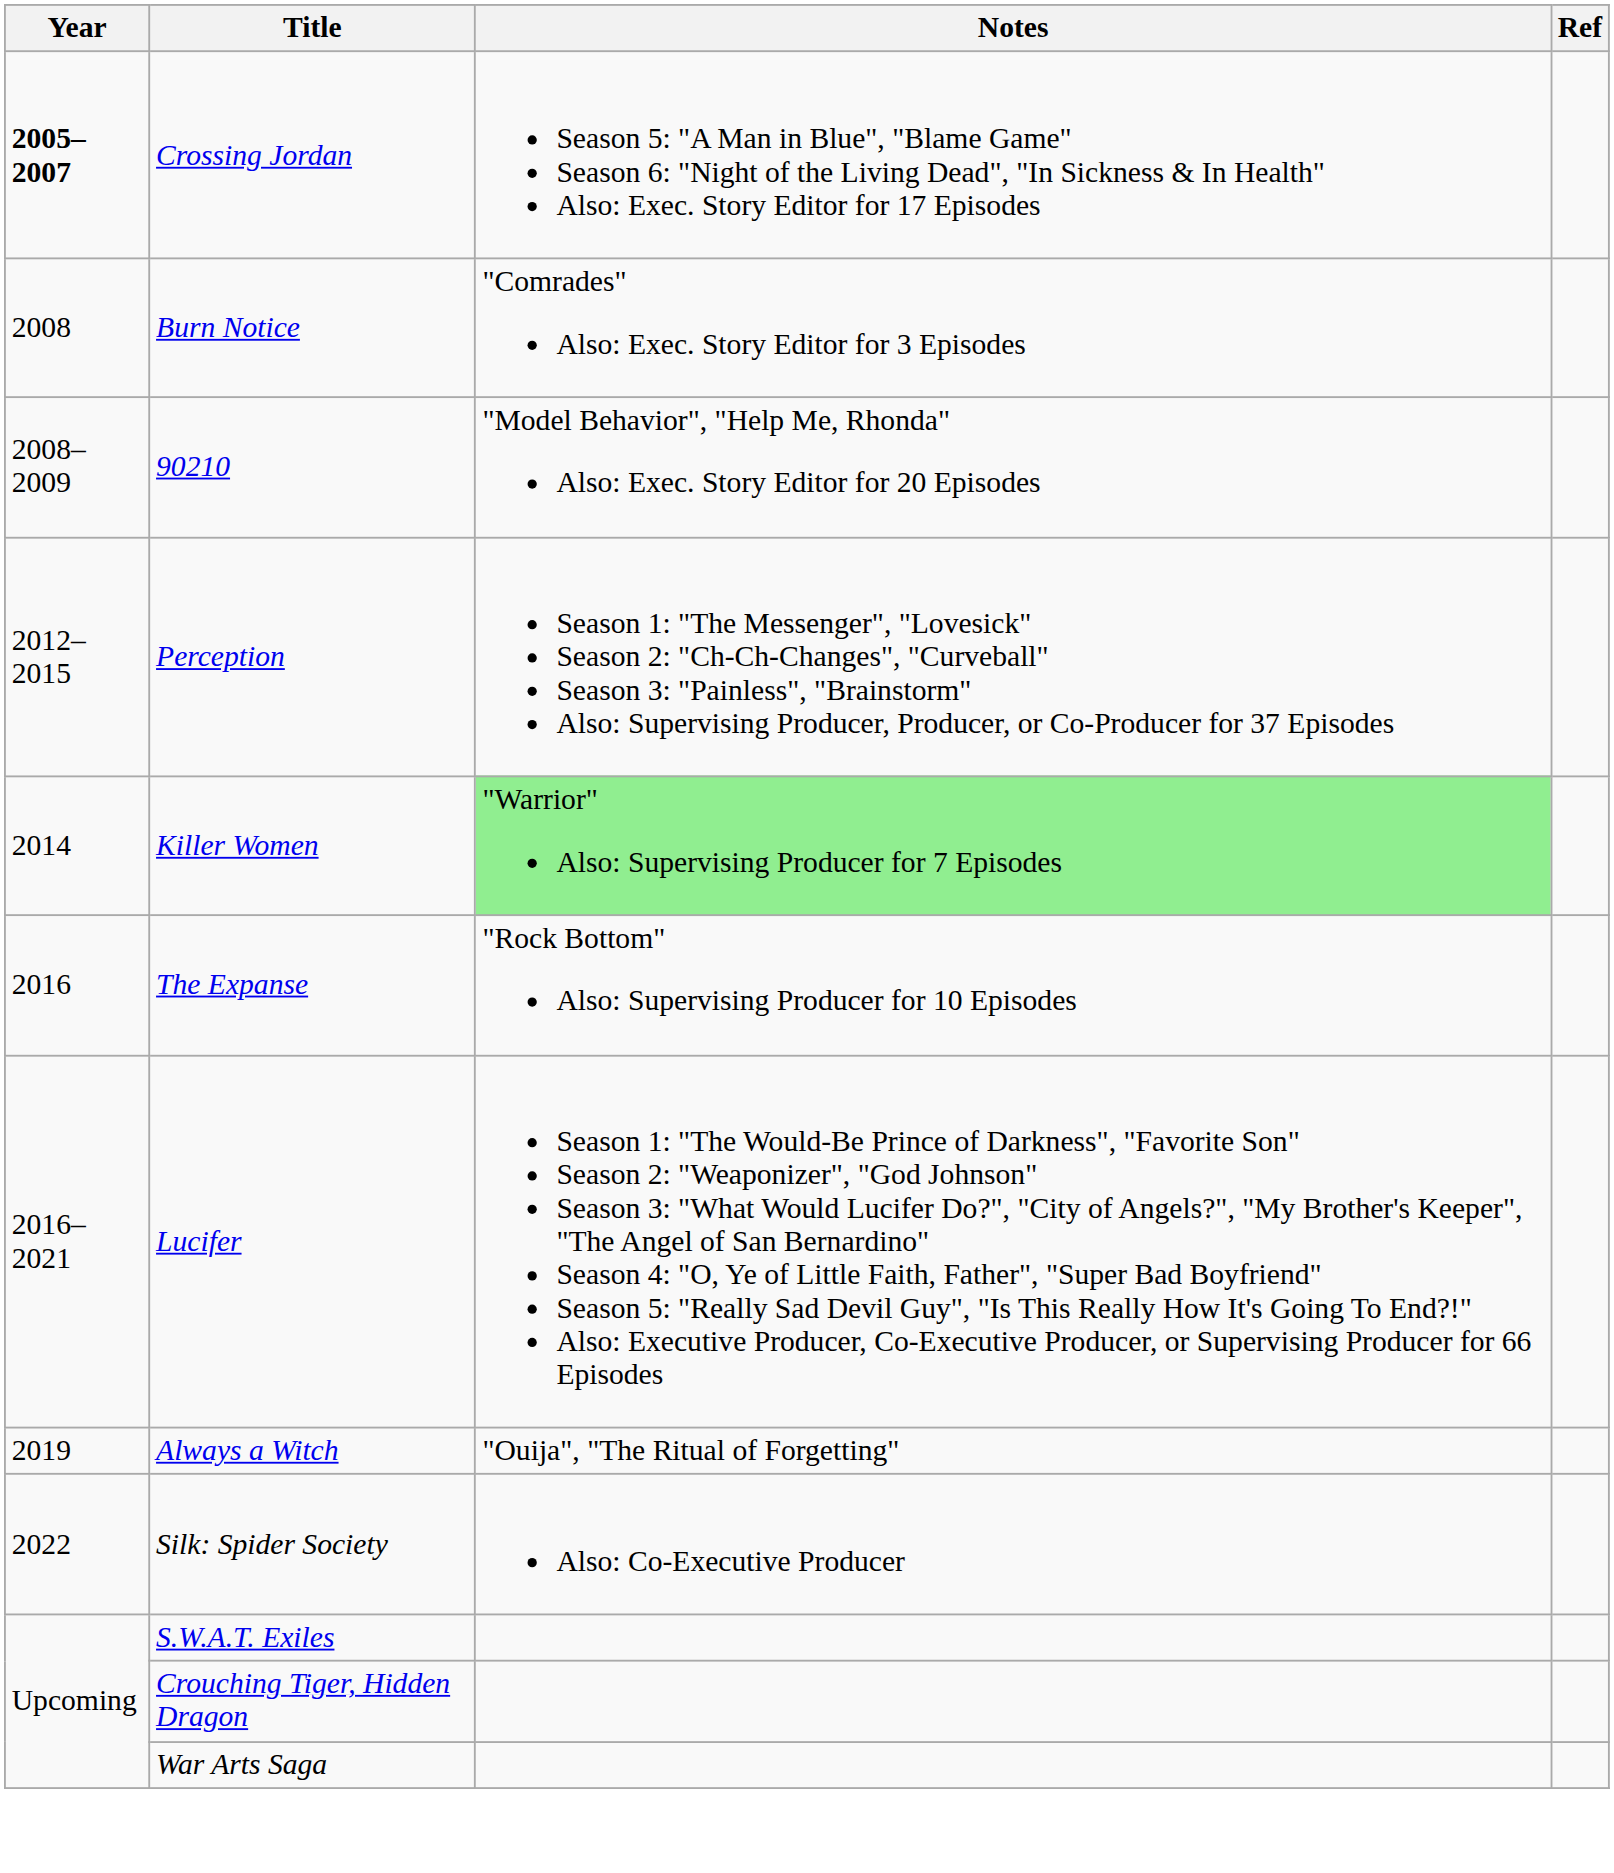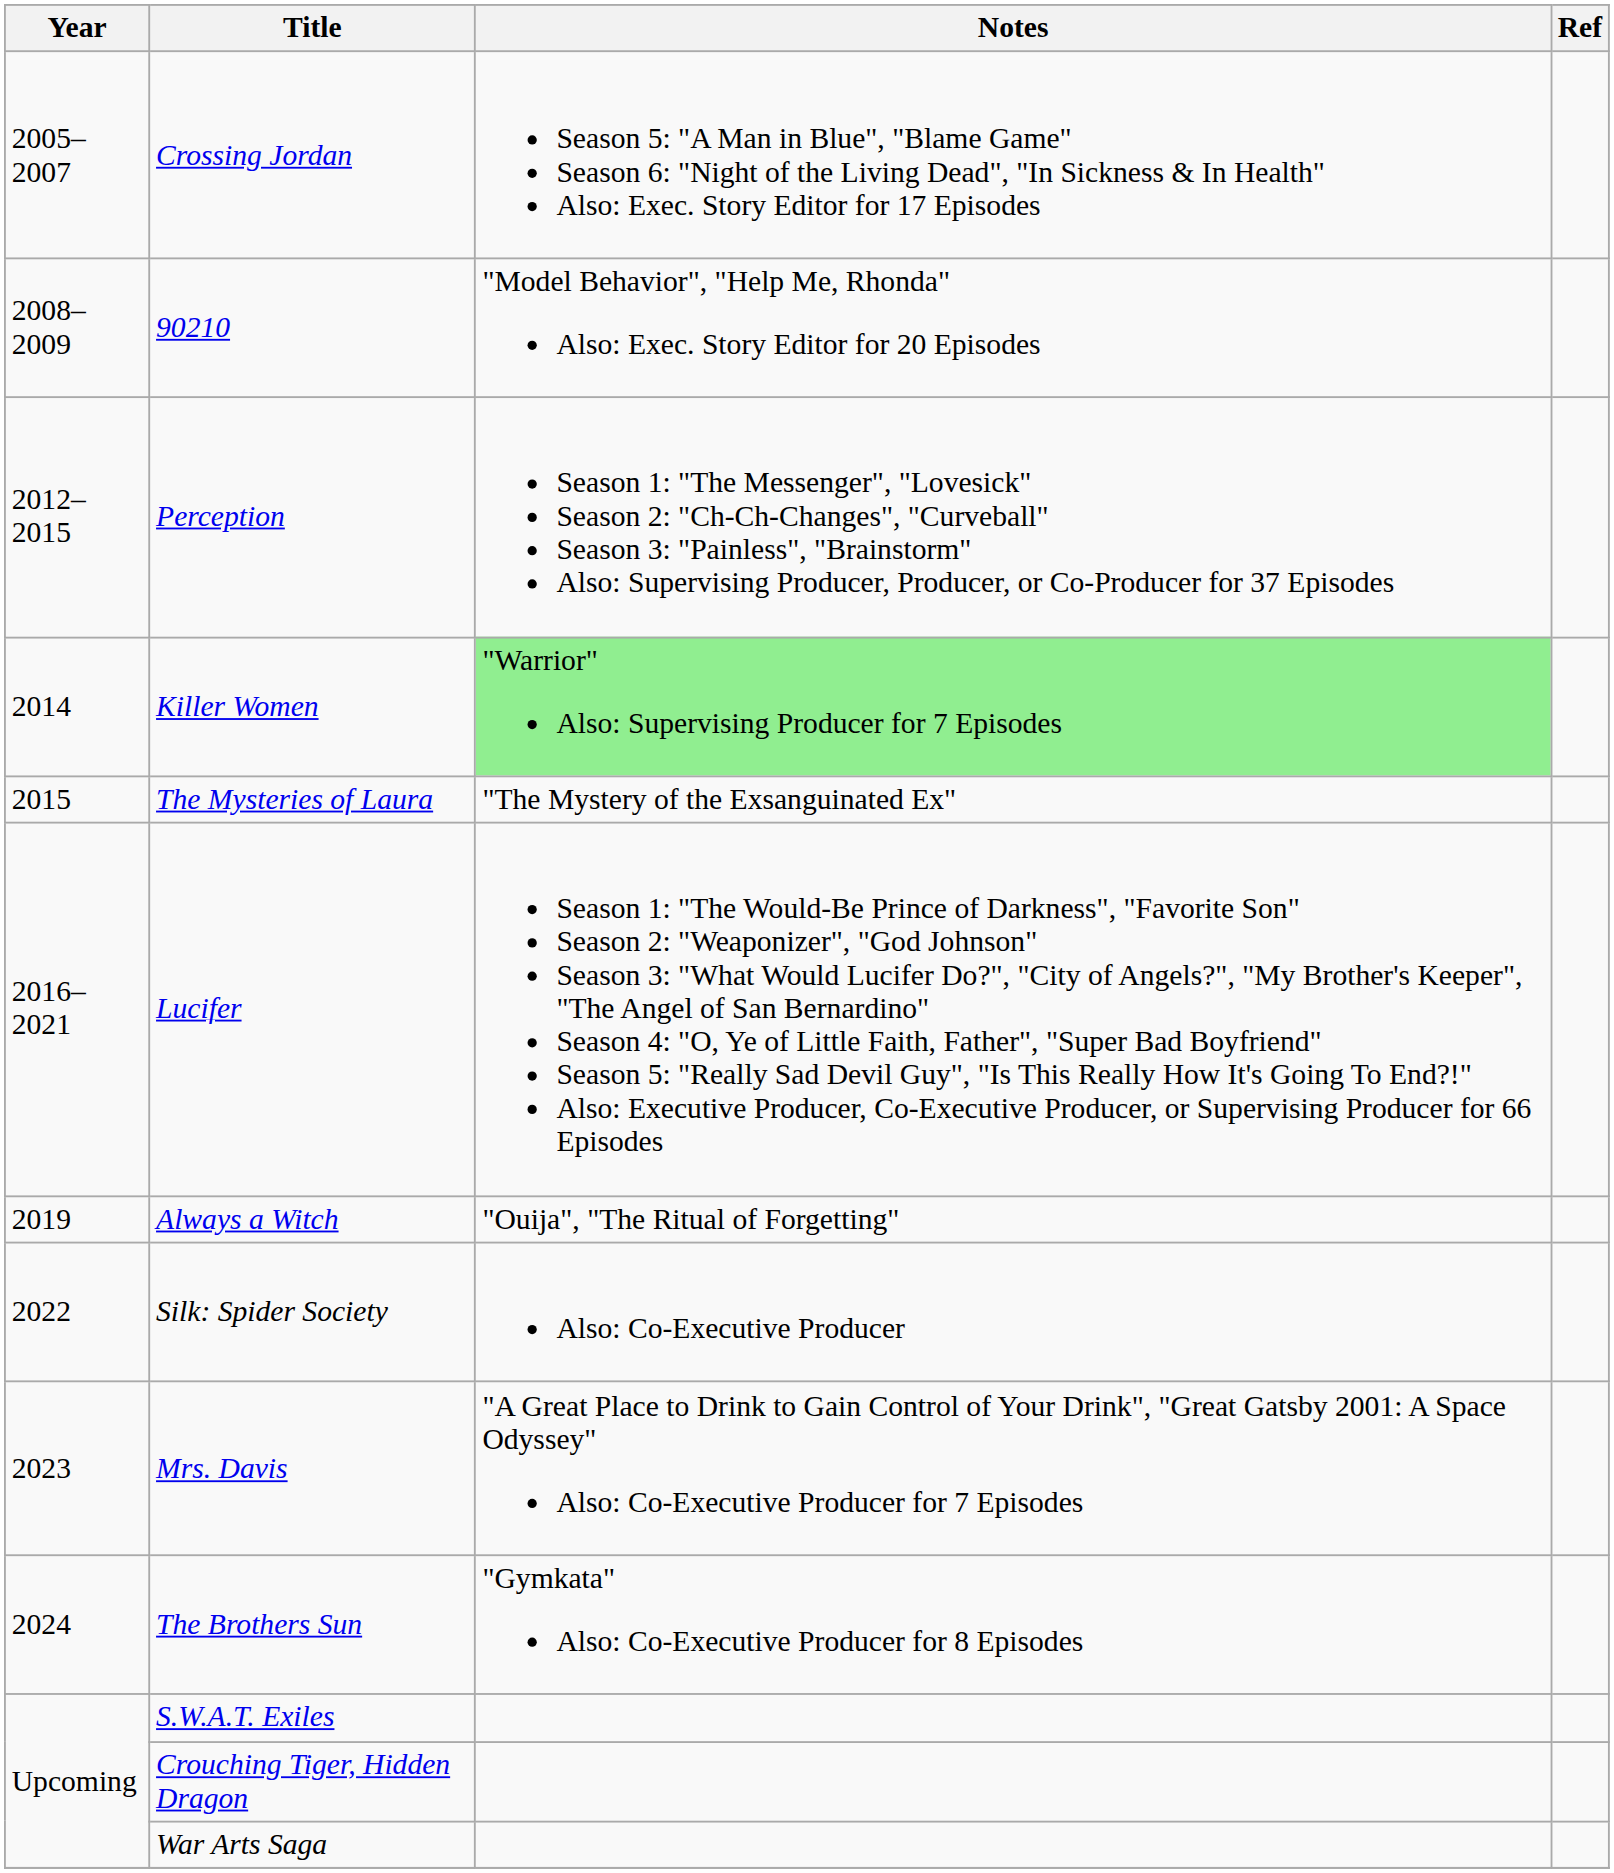Crossing Jordan | Year: bold -> normal
- row: 2008 | Burn Notice | "Comrades" Also: Exec. Story Editor for 3 Episodes
+ row: 2015 | The Mysteries of Laura | "The Mystery of the Exsanguinated Ex"
- row: 2016 | The Expanse | "Rock Bottom" Also: Supervising Producer for 10 Episodes
+ row: 2023 | Mrs. Davis | "A Great Place to Drink to Gain Control of Your Drink", "Great Gatsby 2001: A Space Odyssey" Also: Co-Executive Producer for 7 Episodes
+ row: 2024 | The Brothers Sun | "Gymkata" Also: Co-Executive Producer for 8 Episodes
